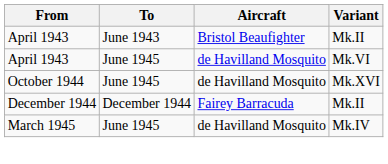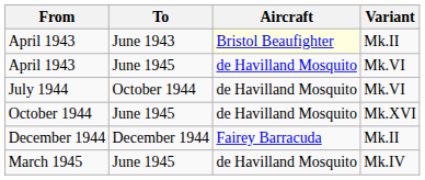April 1943 / June 1943 | Aircraft: no background -> lightyellow background
+ row: July 1944 | October 1944 | de Havilland Mosquito | Mk.VI
